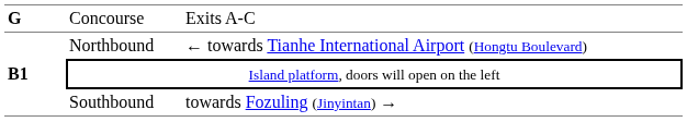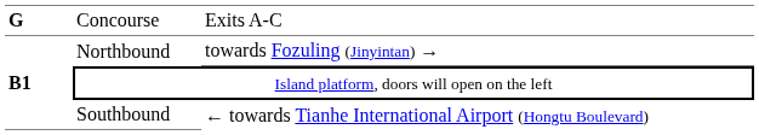Northbound | column 3: ← towards Tianhe International Airport (Hongtu Boulevard) -> towards Fozuling (Jinyintan) →
Southbound | column 3: towards Fozuling (Jinyintan) → -> ← towards Tianhe International Airport (Hongtu Boulevard)
